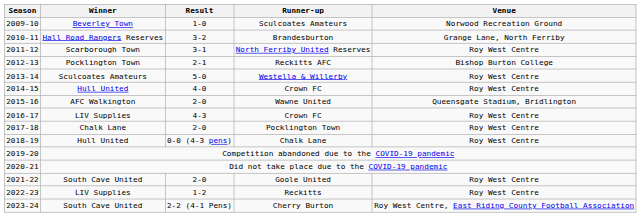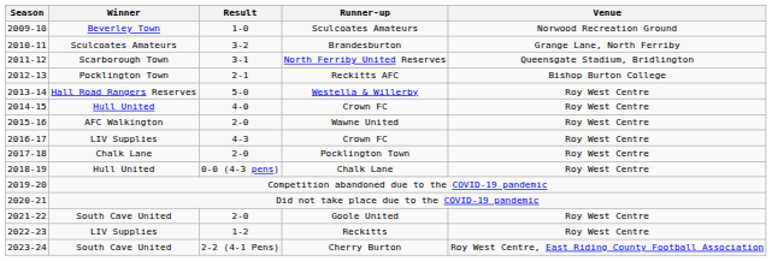Brandesburton | Winner: Hall Road Rangers Reserves -> Sculcoates Amateurs
North Ferriby United Reserves | Venue: Roy West Centre -> Queensgate Stadium, Bridlington
Westella & Willerby | Winner: Sculcoates Amateurs -> Hall Road Rangers Reserves
Wawne United | Venue: Queensgate Stadium, Bridlington -> Roy West Centre
